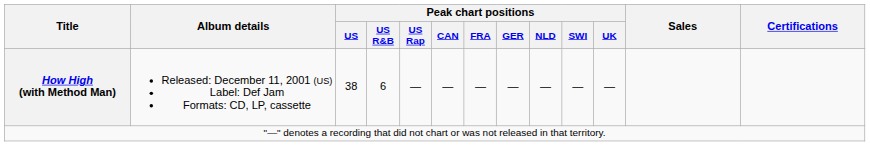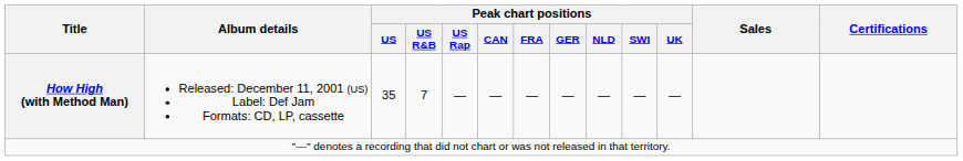How High (with Method Man) | Peak chart positions / US: 38 -> 35
How High (with Method Man) | Peak chart positions / US R&B: 6 -> 7
